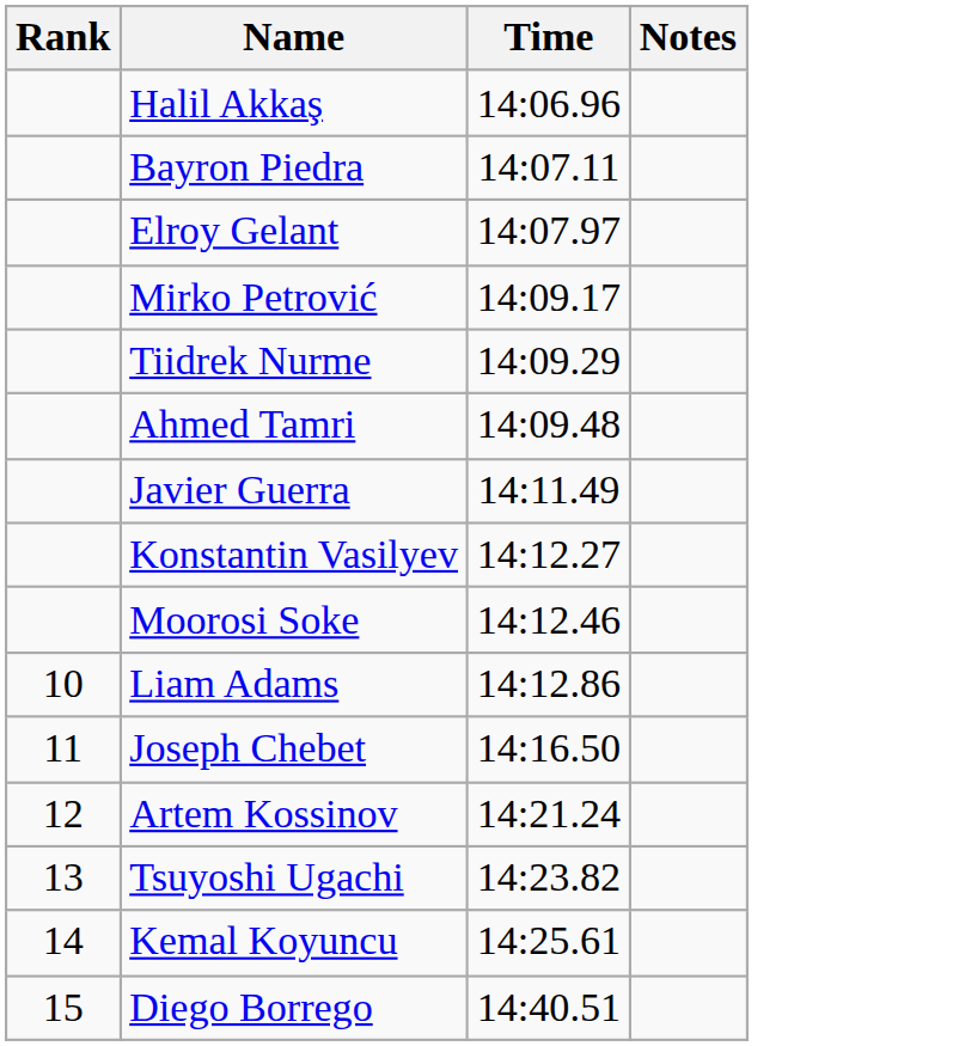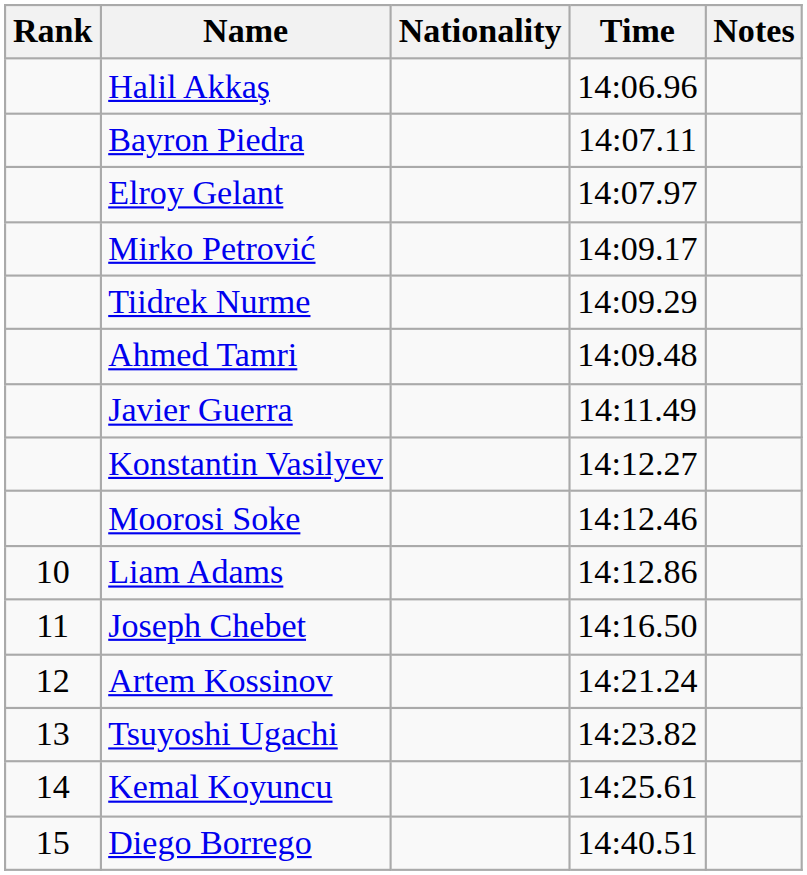+ column: Nationality
